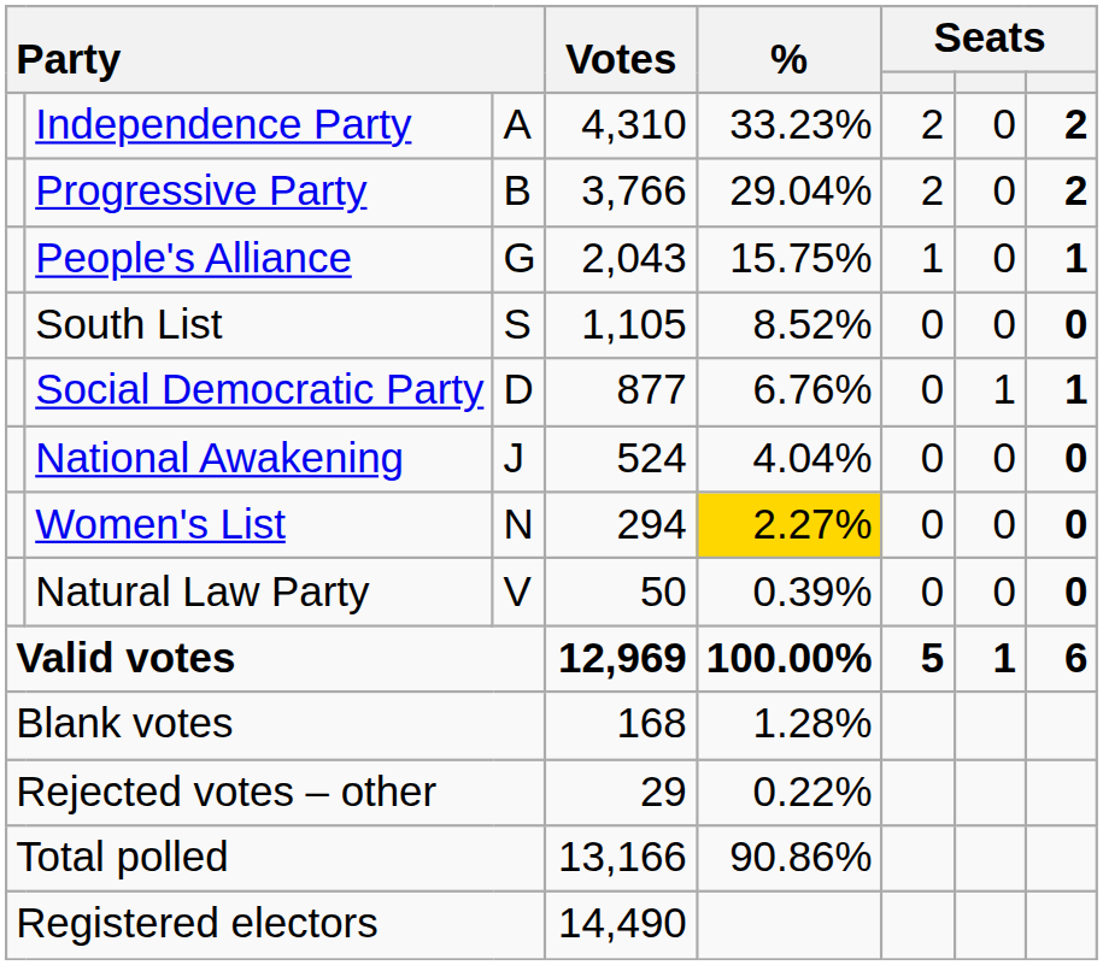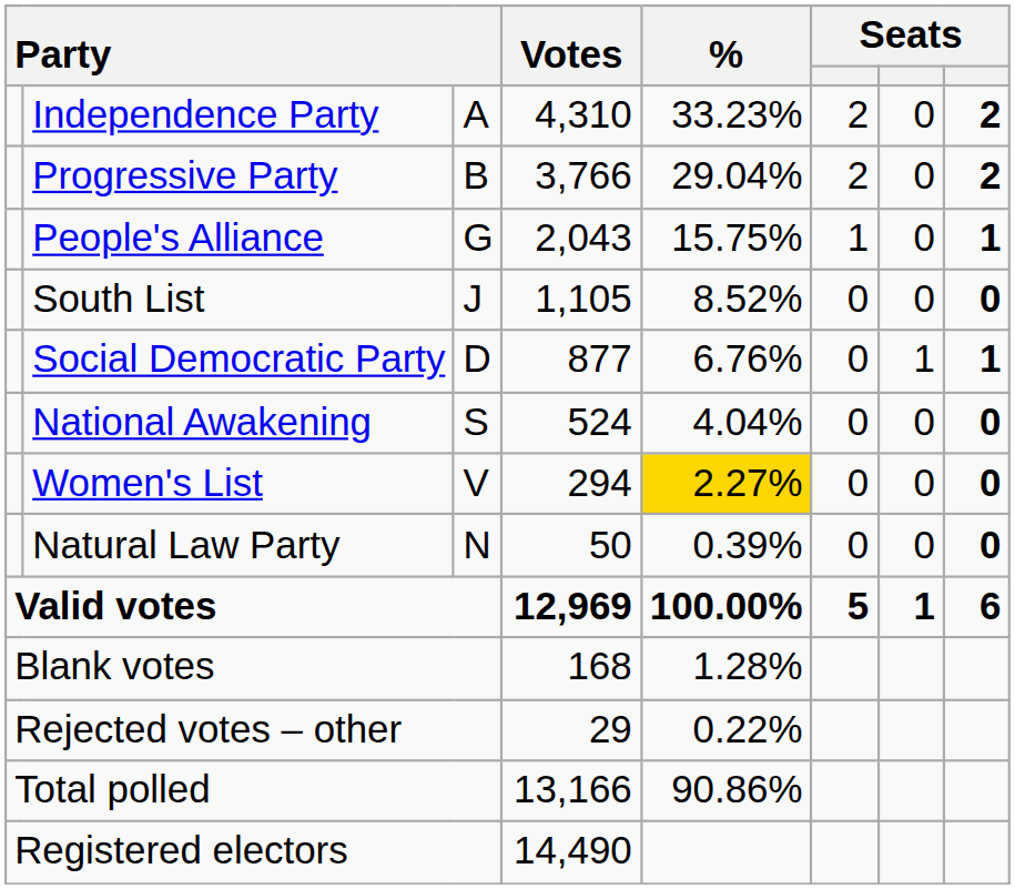South List | column 3: S -> J
National Awakening | column 3: J -> S
Women's List | column 3: N -> V
Natural Law Party | column 3: V -> N
